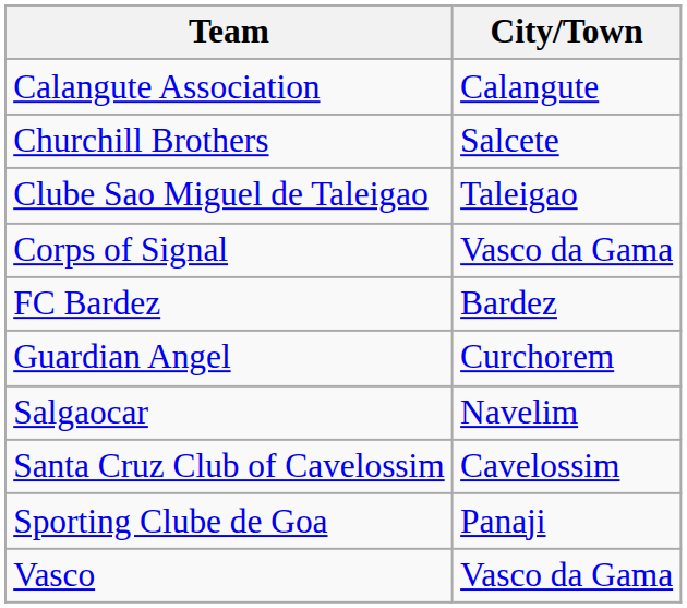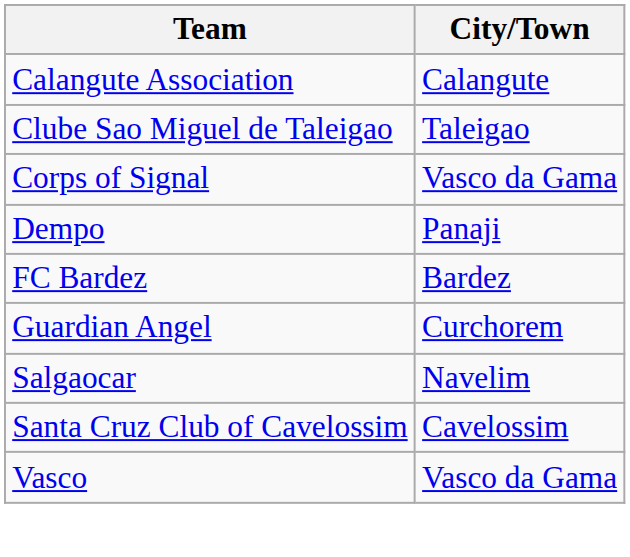- row: Churchill Brothers | Salcete
+ row: Dempo | Panaji
- row: Sporting Clube de Goa | Panaji
